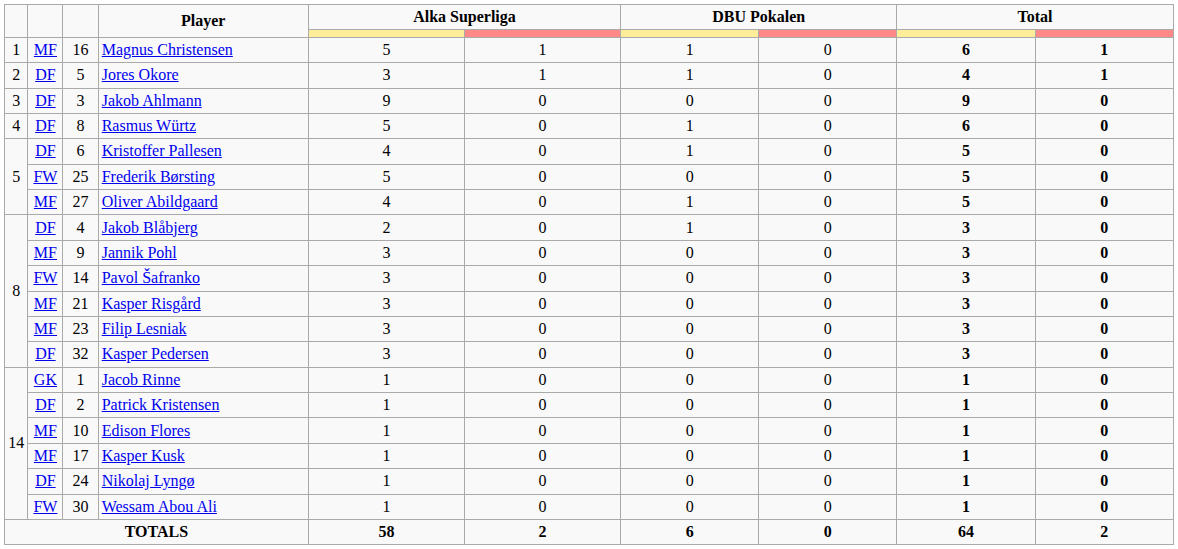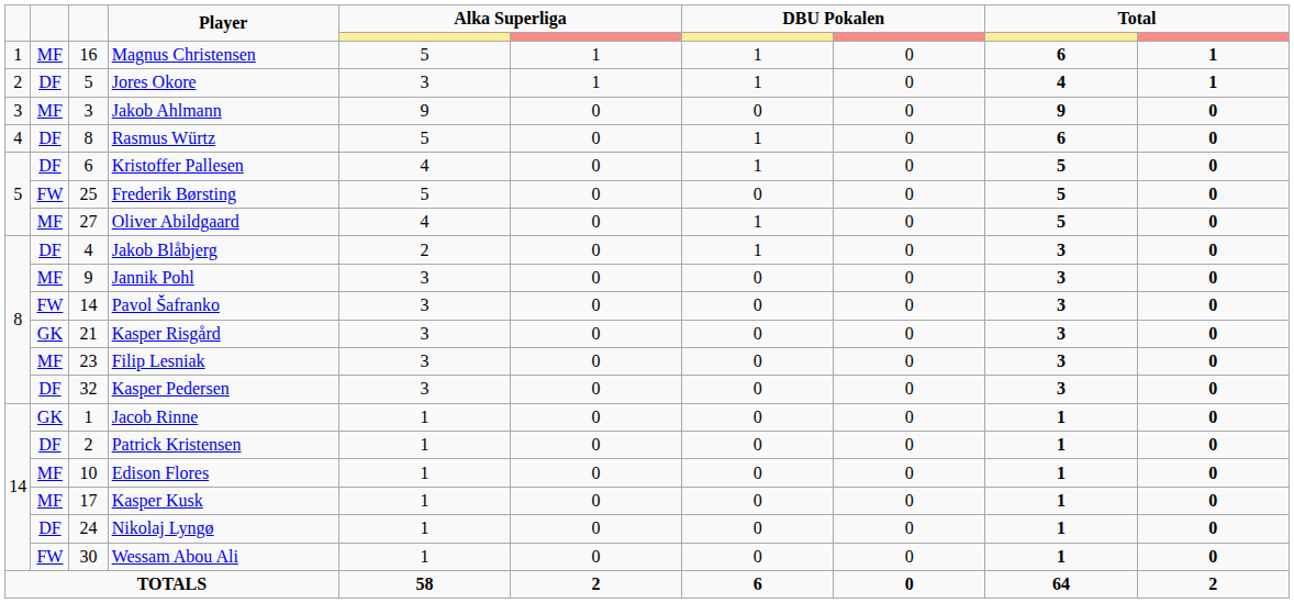Jakob Ahlmann | column 2: DF -> MF
Kasper Risgård | column 2: MF -> GK
